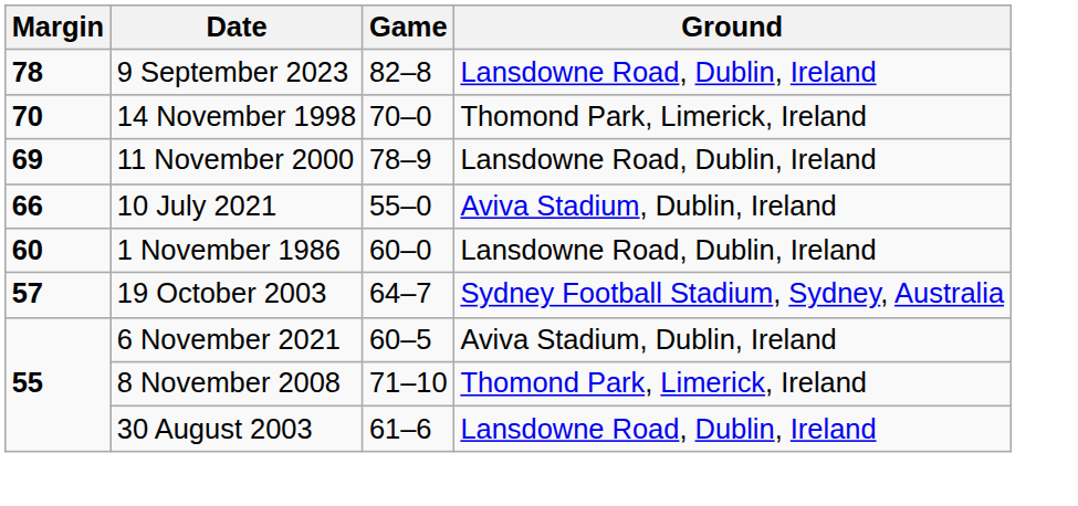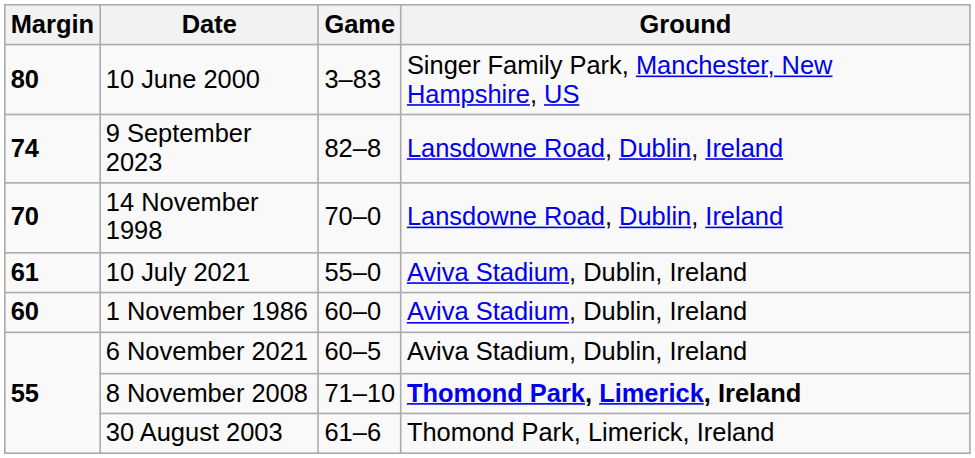+ row: 80 | 10 June 2000 | 3–83 | Singer Family Park, Manchester, New Hampshire, US
9 September 2023 | Margin: 78 -> 74
14 November 1998 | Ground: Thomond Park, Limerick, Ireland -> Lansdowne Road, Dublin, Ireland
- row: 69 | 11 November 2000 | 78–9 | Lansdowne Road, Dublin, Ireland
10 July 2021 | Margin: 66 -> 61
1 November 1986 | Ground: Lansdowne Road, Dublin, Ireland -> Aviva Stadium, Dublin, Ireland
- row: 57 | 19 October 2003 | 64–7 | Sydney Football Stadium, Sydney, Australia
8 November 2008 | Ground: normal -> bold
30 August 2003 | Ground: Lansdowne Road, Dublin, Ireland -> Thomond Park, Limerick, Ireland
